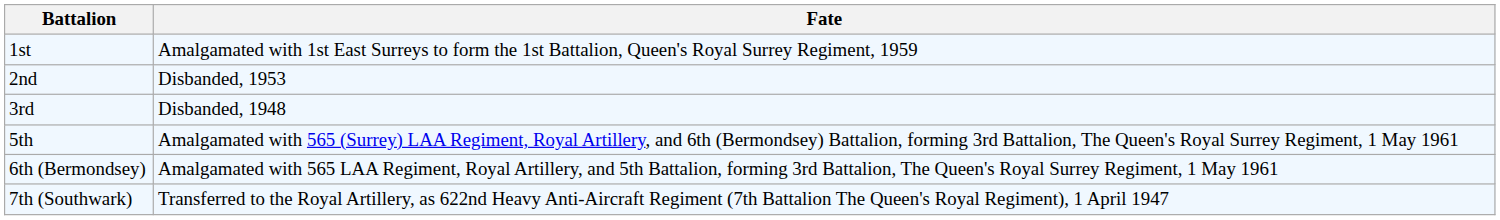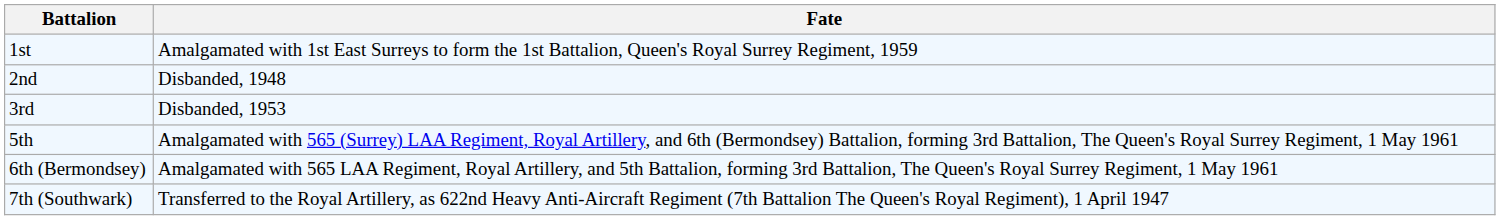2nd | Fate: Disbanded, 1953 -> Disbanded, 1948
3rd | Fate: Disbanded, 1948 -> Disbanded, 1953
